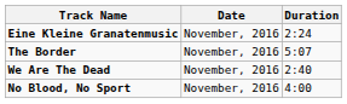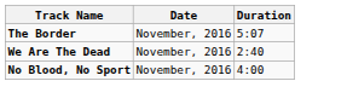- row: Eine Kleine Granatenmusic | November, 2016 | 2:24
